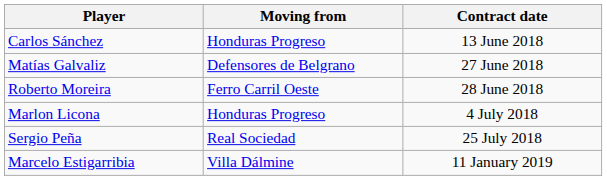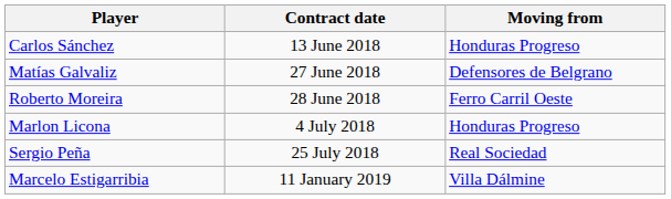columns swapped: Contract date <-> Moving from
